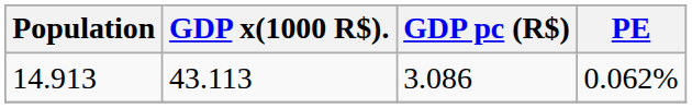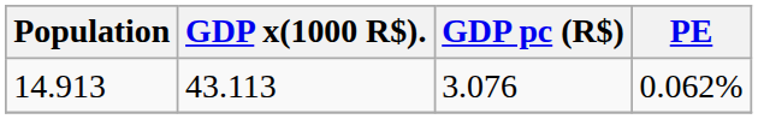14.913 | GDP pc (R$): 3.086 -> 3.076
